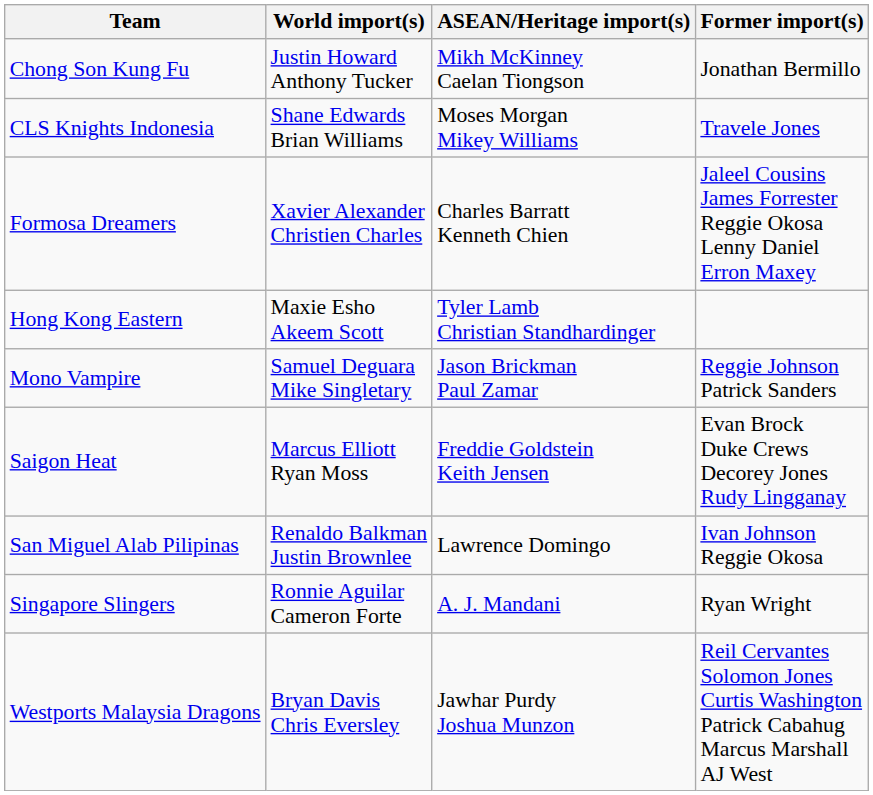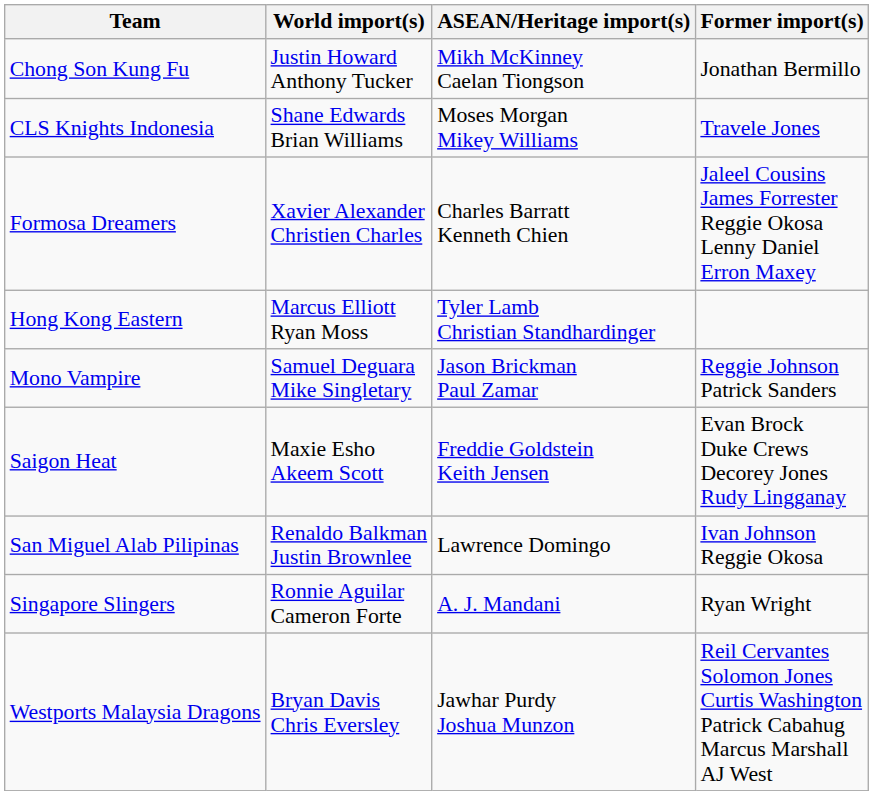Hong Kong Eastern | World import(s): Maxie Esho Akeem Scott -> Marcus Elliott Ryan Moss
Saigon Heat | World import(s): Marcus Elliott Ryan Moss -> Maxie Esho Akeem Scott
